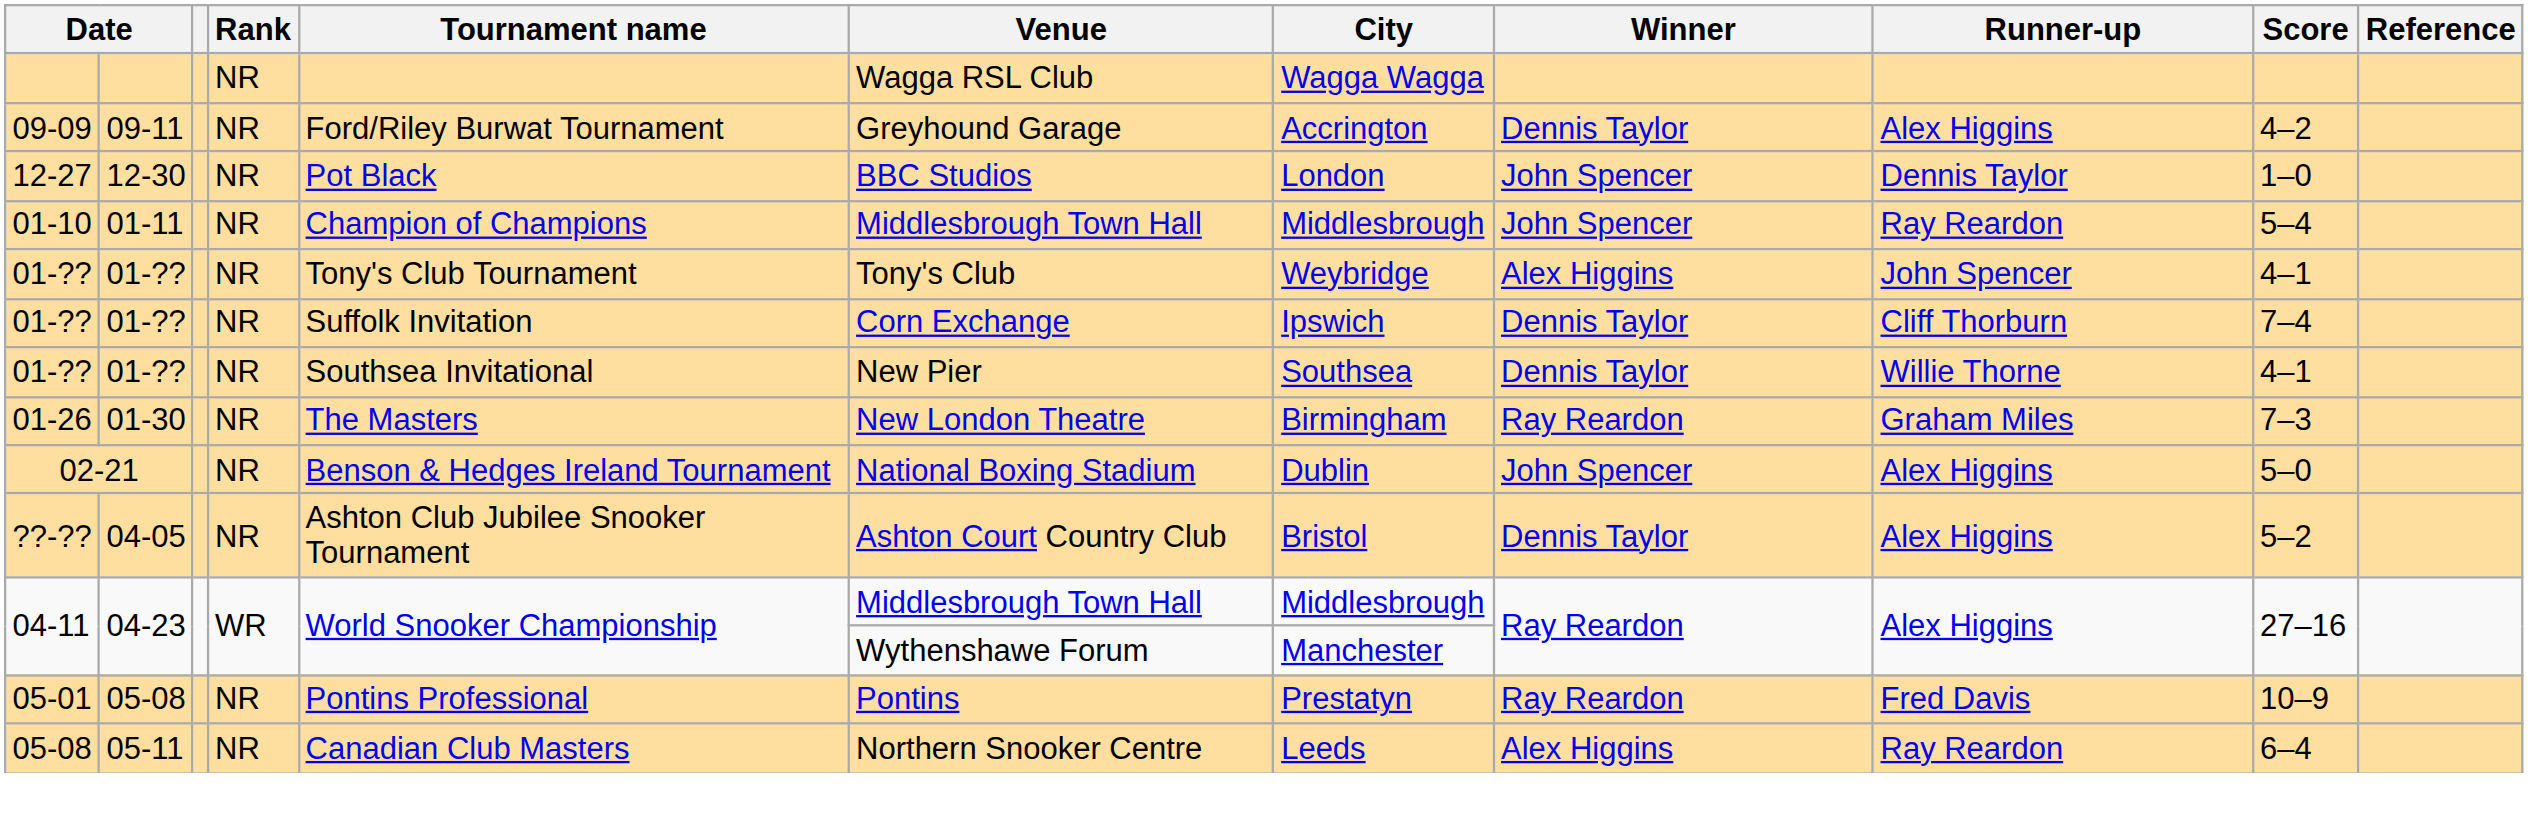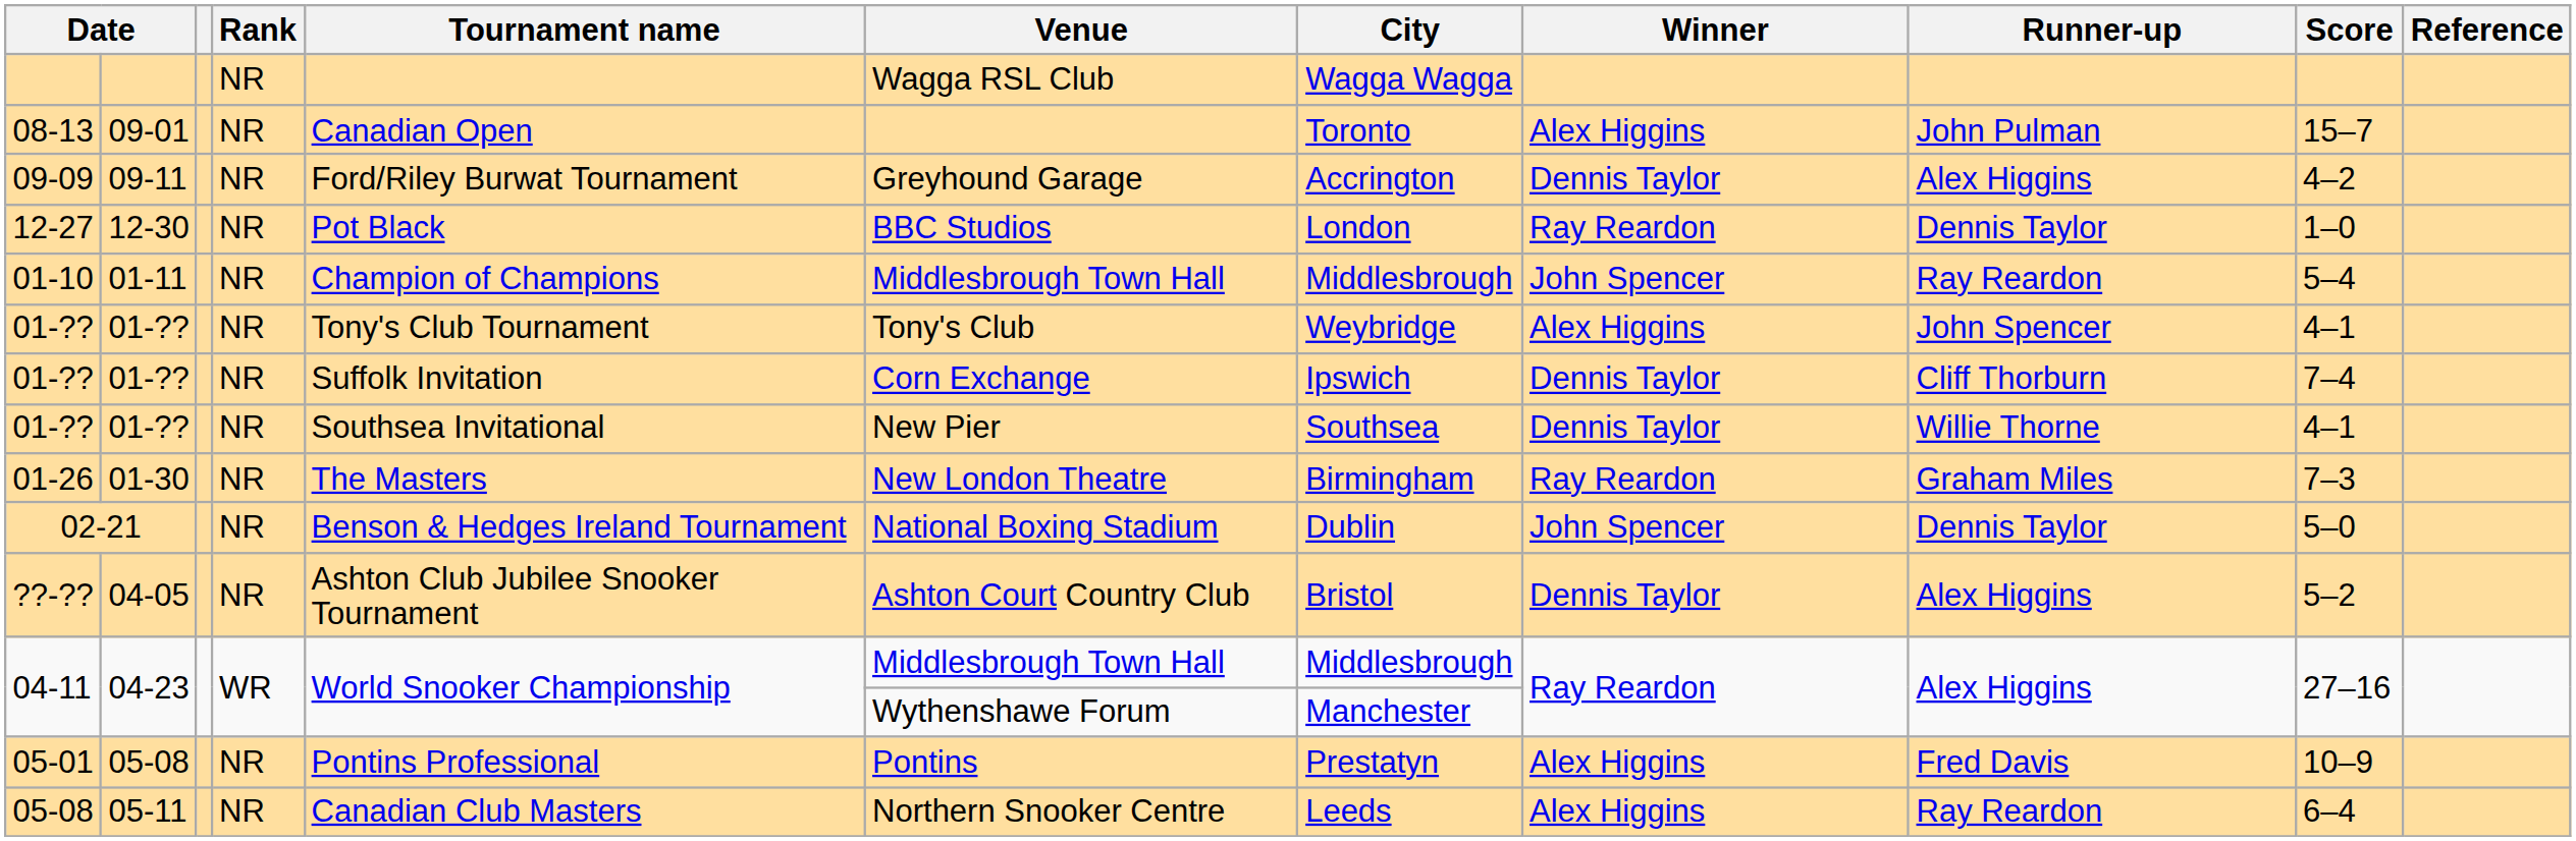+ row: 08-13 | 09-01 | NR | Canadian Open | Toronto | Alex Higgins | John Pulman | 15–7
12-27 | Winner: John Spencer -> Ray Reardon
02-21 | Runner-up: Alex Higgins -> Dennis Taylor
05-01 | Winner: Ray Reardon -> Alex Higgins
